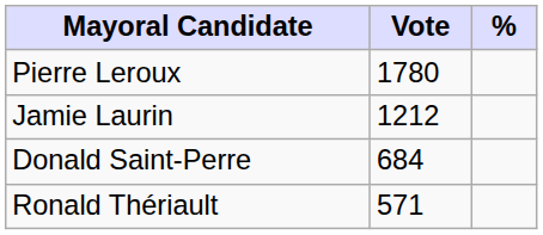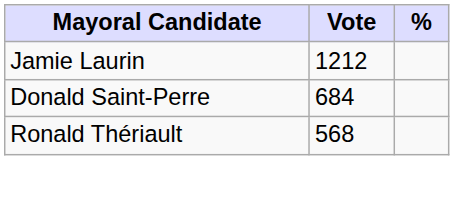- row: Pierre Leroux | 1780
Ronald Thériault | Vote: 571 -> 568
